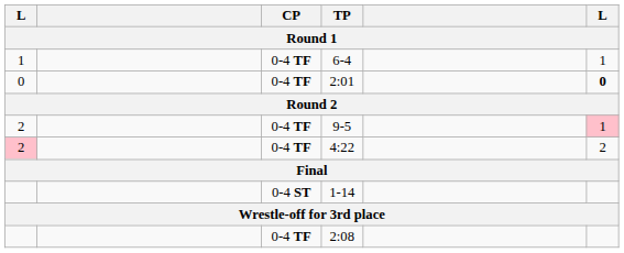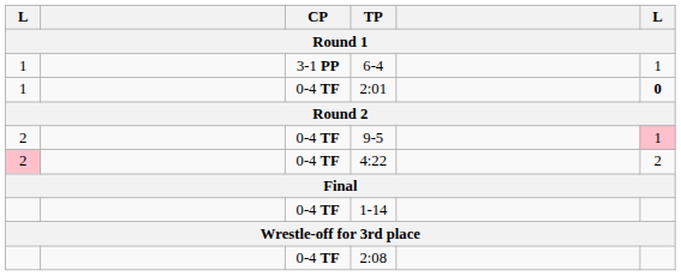6-4 | CP: 0-4 TF -> 3-1 PP
2:01 | column 1: 0 -> 1
1-14 | CP: 0-4 ST -> 0-4 TF
